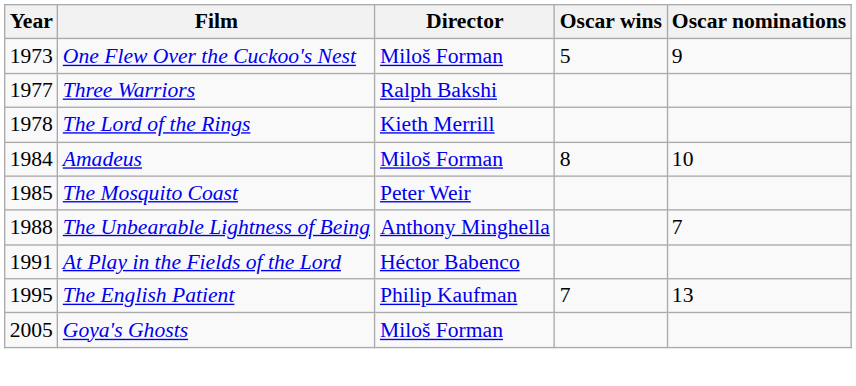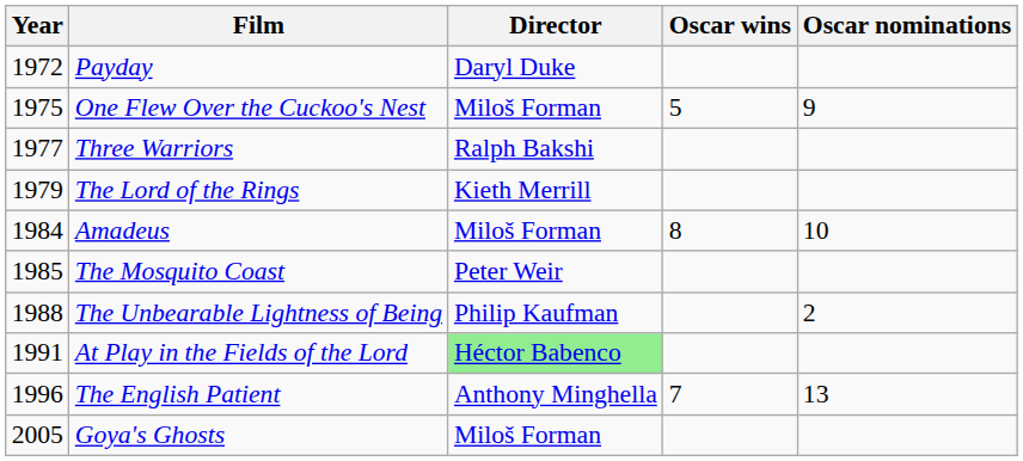+ row: 1972 | Payday | Daryl Duke
One Flew Over the Cuckoo's Nest | Year: 1973 -> 1975
The Lord of the Rings | Year: 1978 -> 1979
The Unbearable Lightness of Being | Director: Anthony Minghella -> Philip Kaufman
The Unbearable Lightness of Being | Oscar nominations: 7 -> 2
At Play in the Fields of the Lord | Director: no background -> lightgreen background
The English Patient | Year: 1995 -> 1996
The English Patient | Director: Philip Kaufman -> Anthony Minghella
